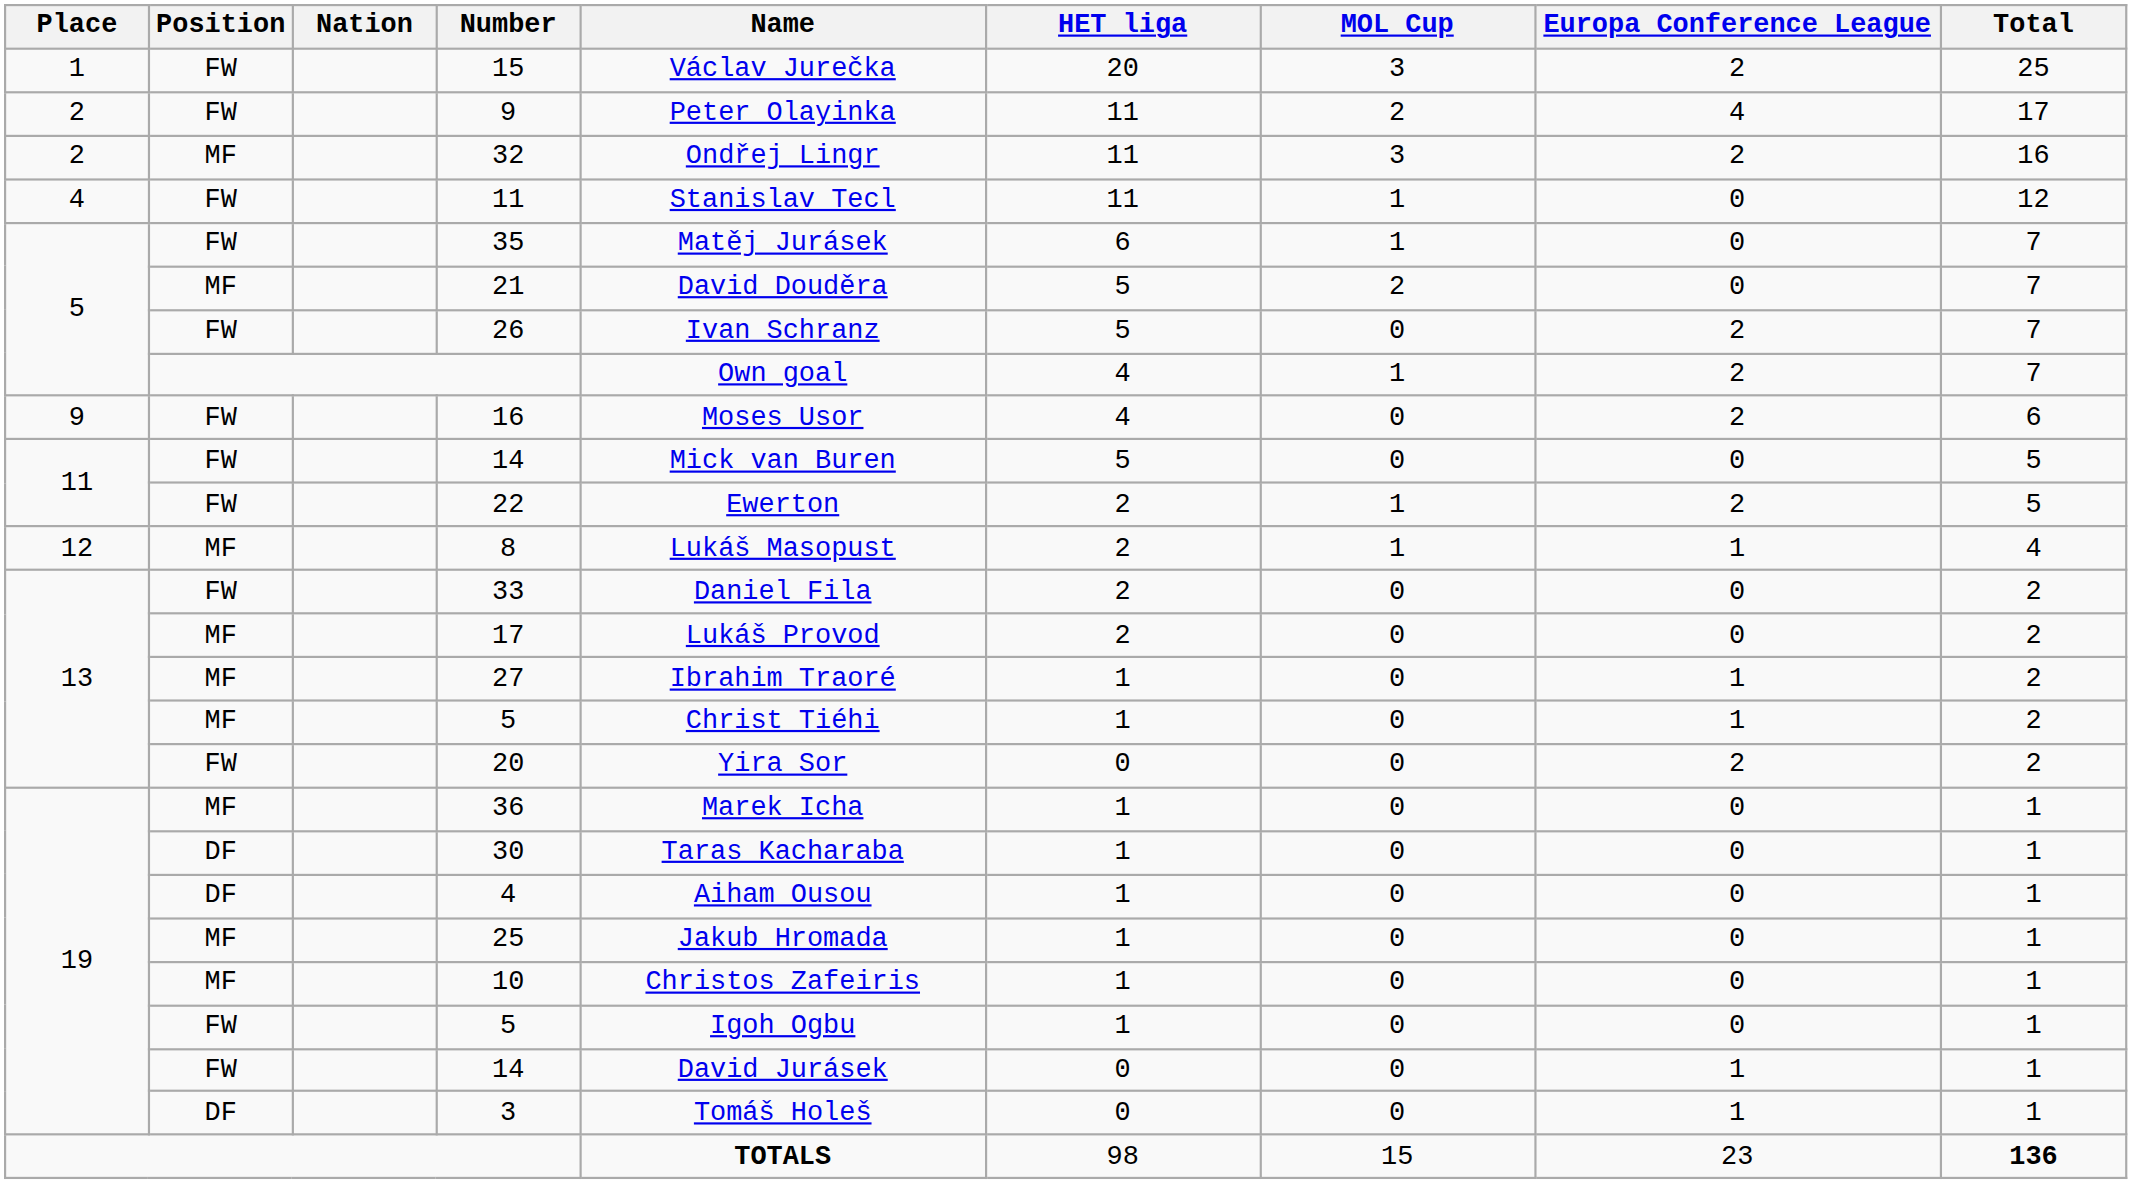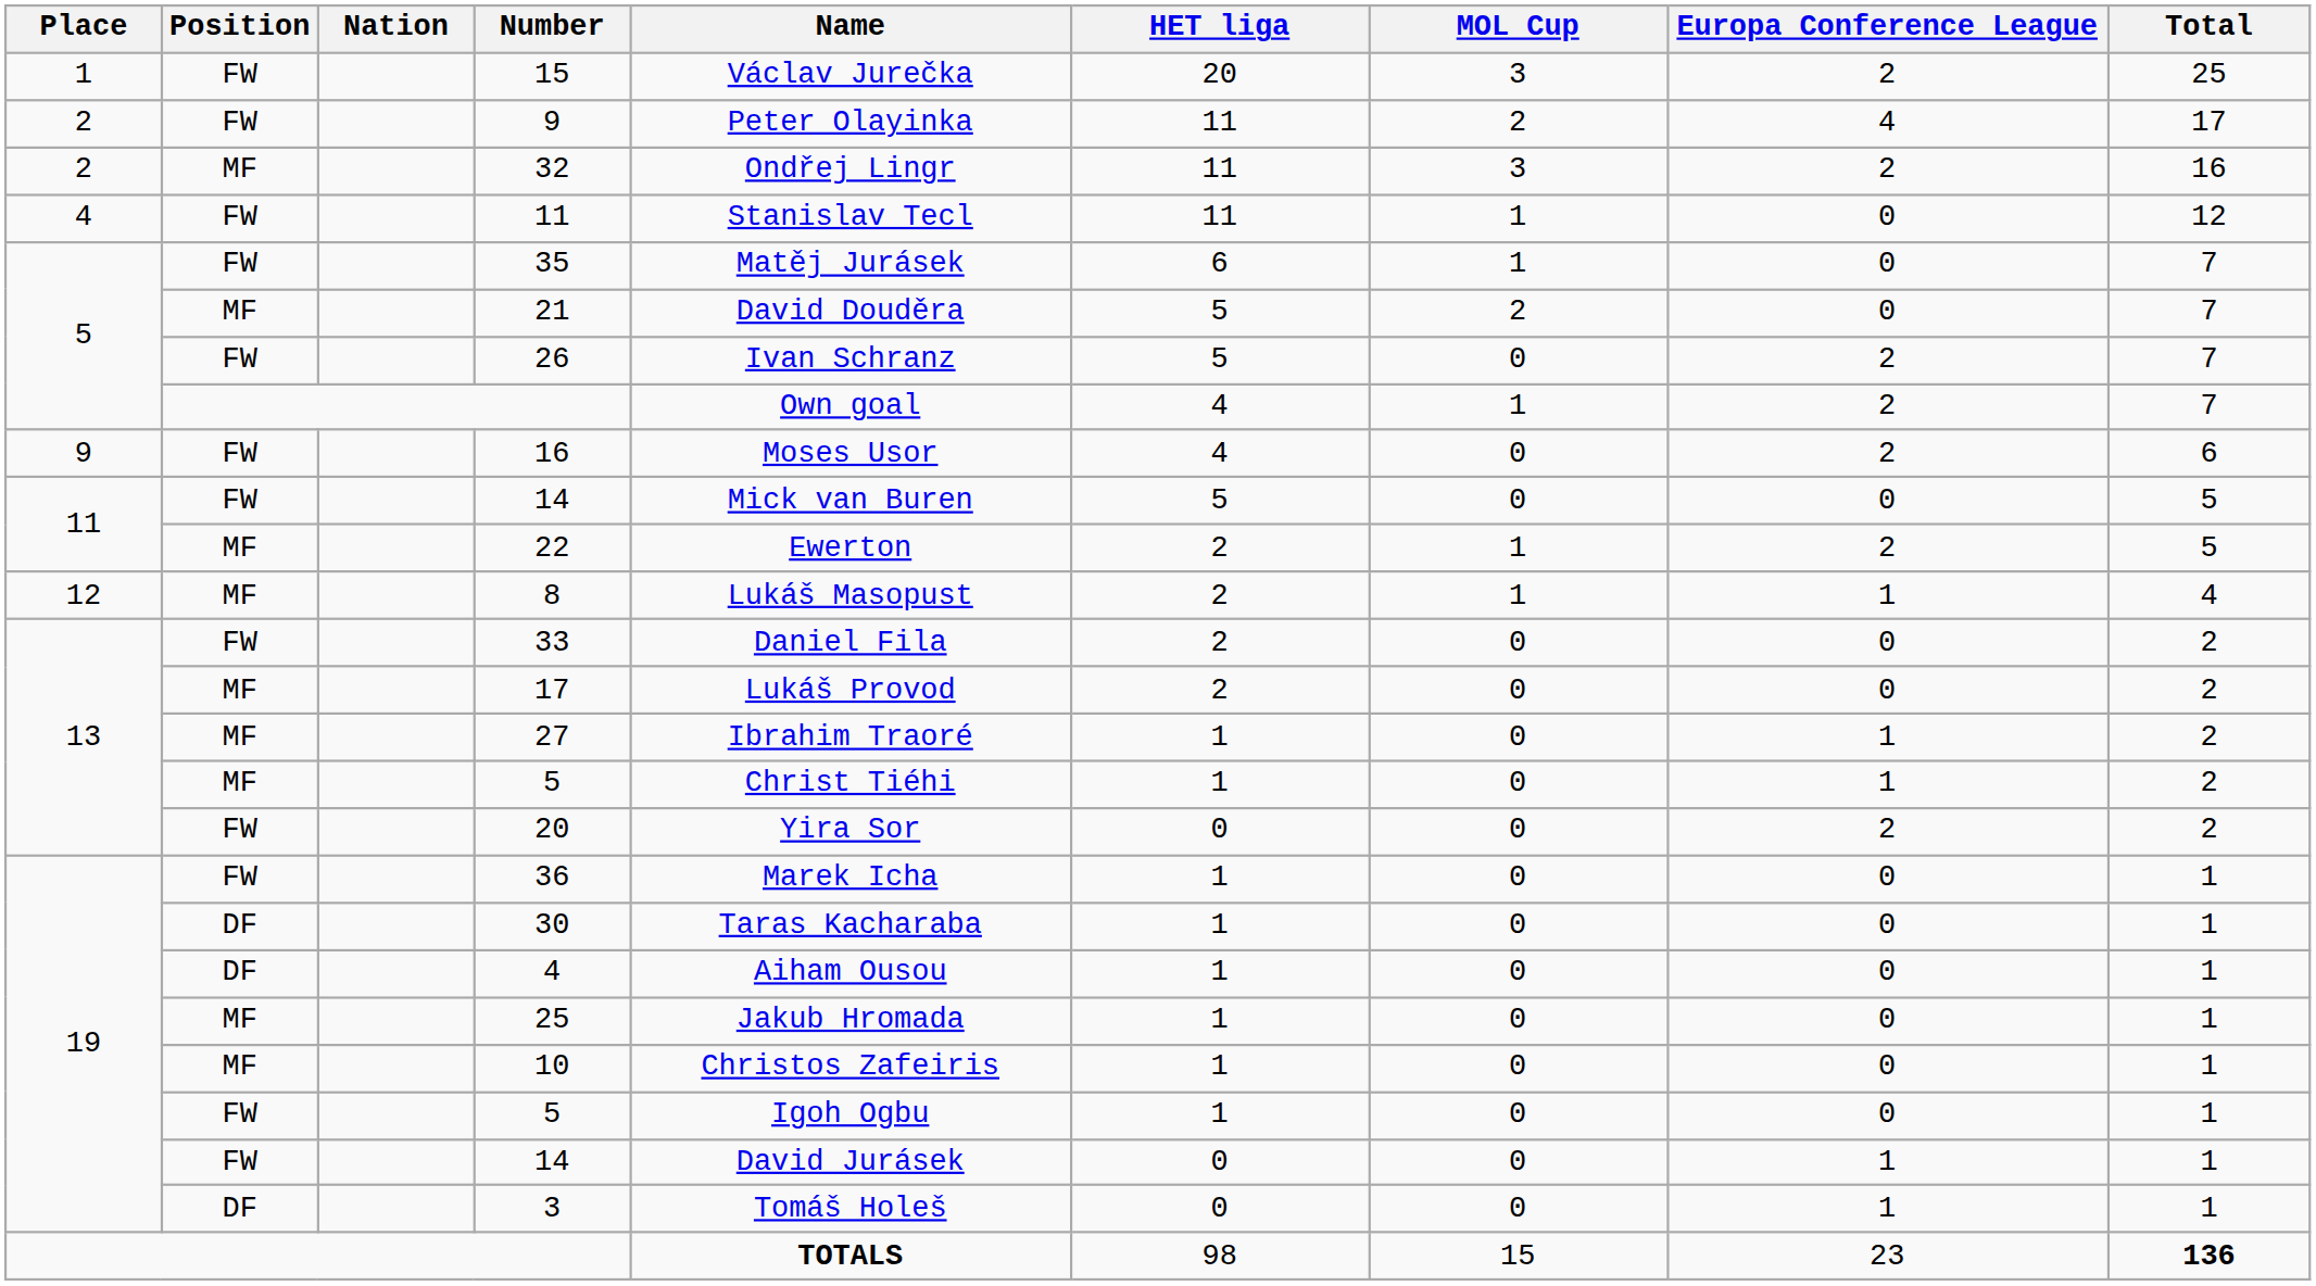22 | Position: FW -> MF
36 | Position: MF -> FW
